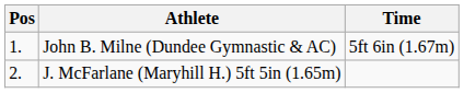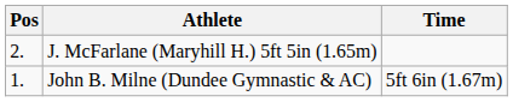rows swapped: John B. Milne (Dundee Gymnastic & AC) <-> J. McFarlane (Maryhill H.) 5ft 5in (1.65m)
